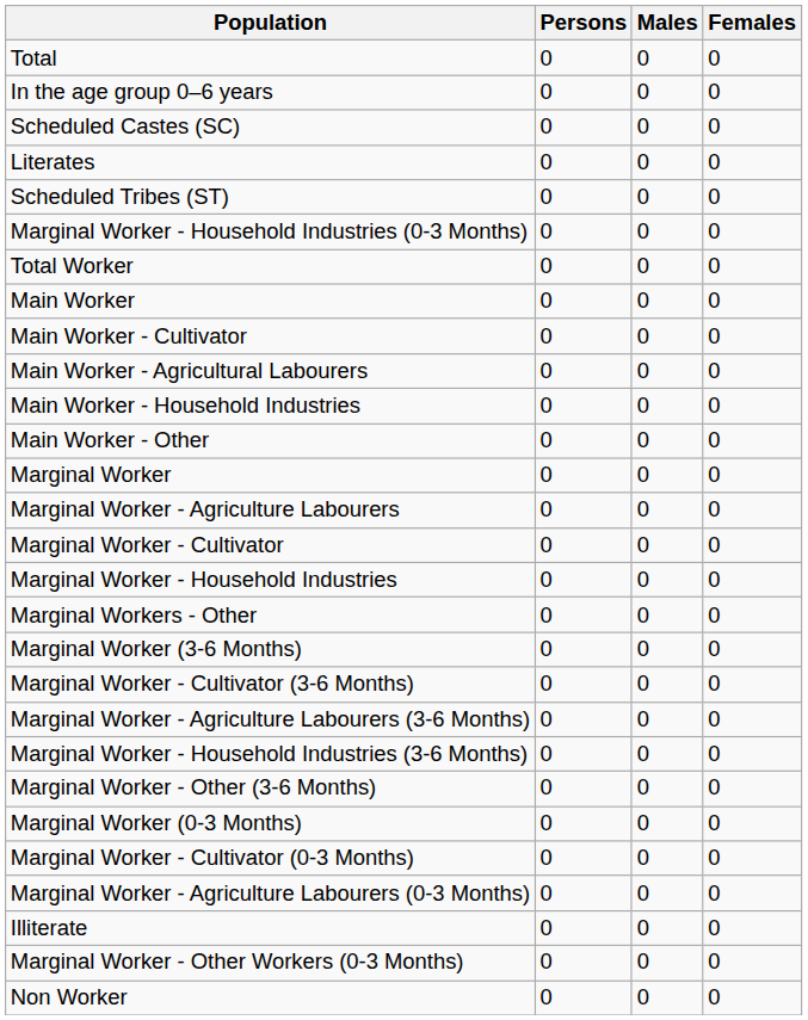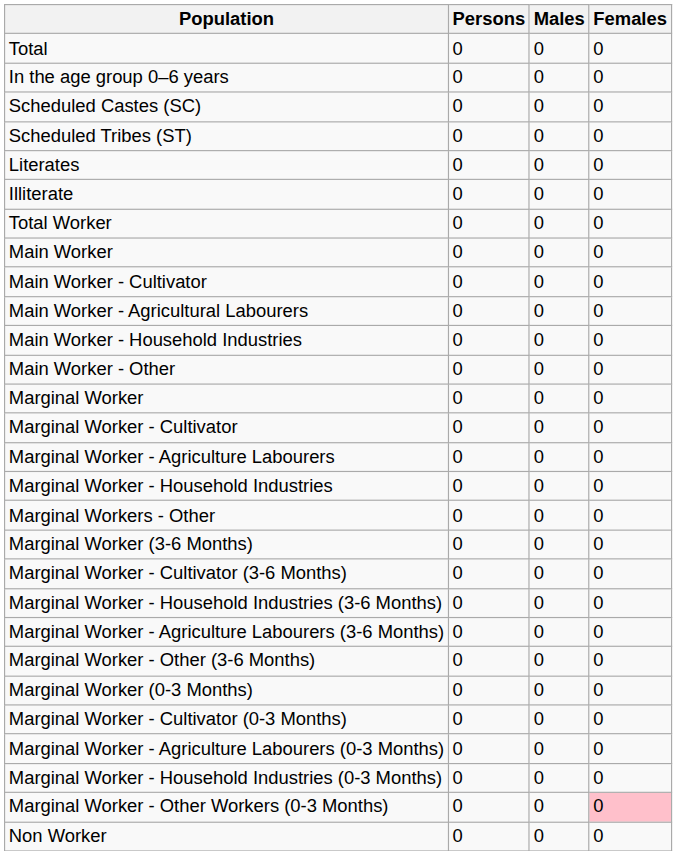rows swapped: Scheduled Tribes (ST) <-> Literates
rows swapped: Illiterate <-> Marginal Worker - Household Industries (0-3 Months)
rows swapped: Marginal Worker - Cultivator <-> Marginal Worker - Agriculture Labourers
rows swapped: Marginal Worker - Agriculture Labourers (3-6 Months) <-> Marginal Worker - Household Industries (3-6 Months)
Marginal Worker - Other Workers (0-3 Months) | Females: no background -> pink background
